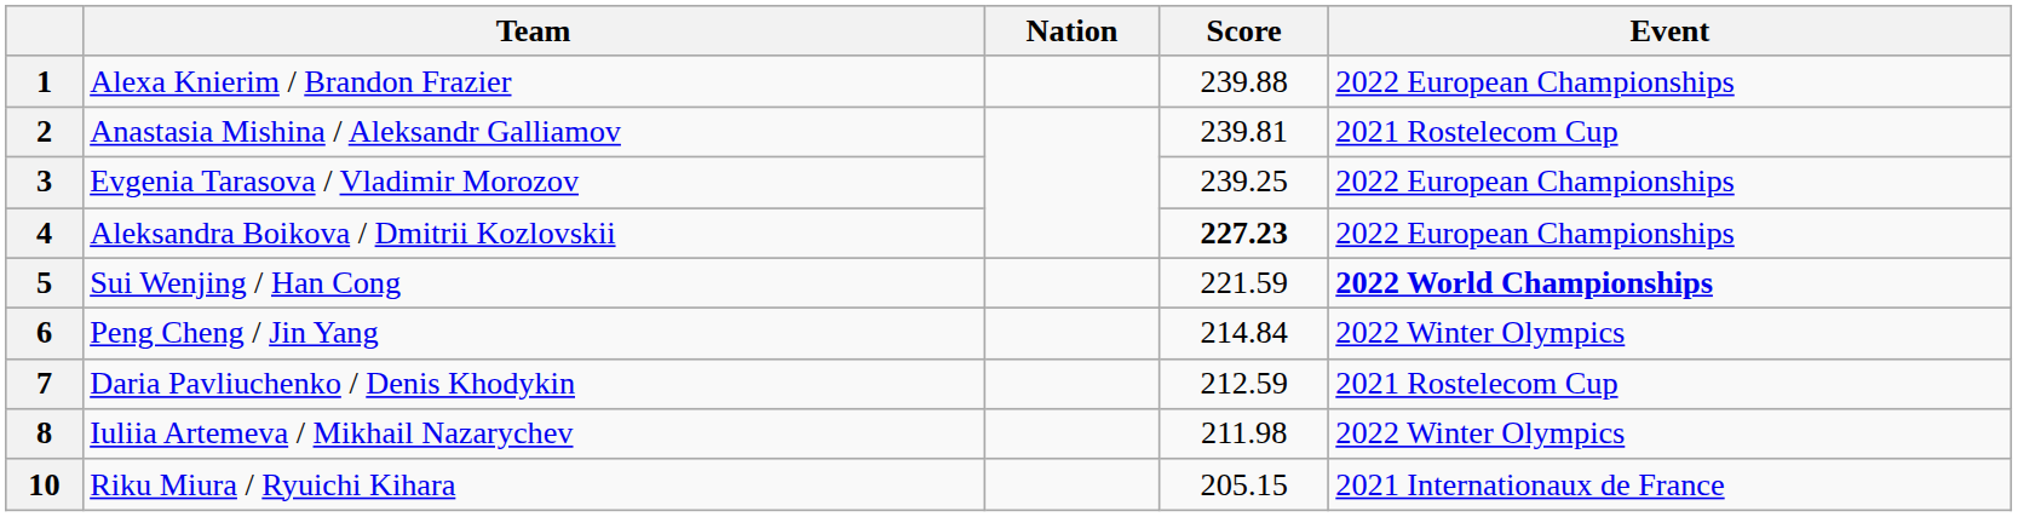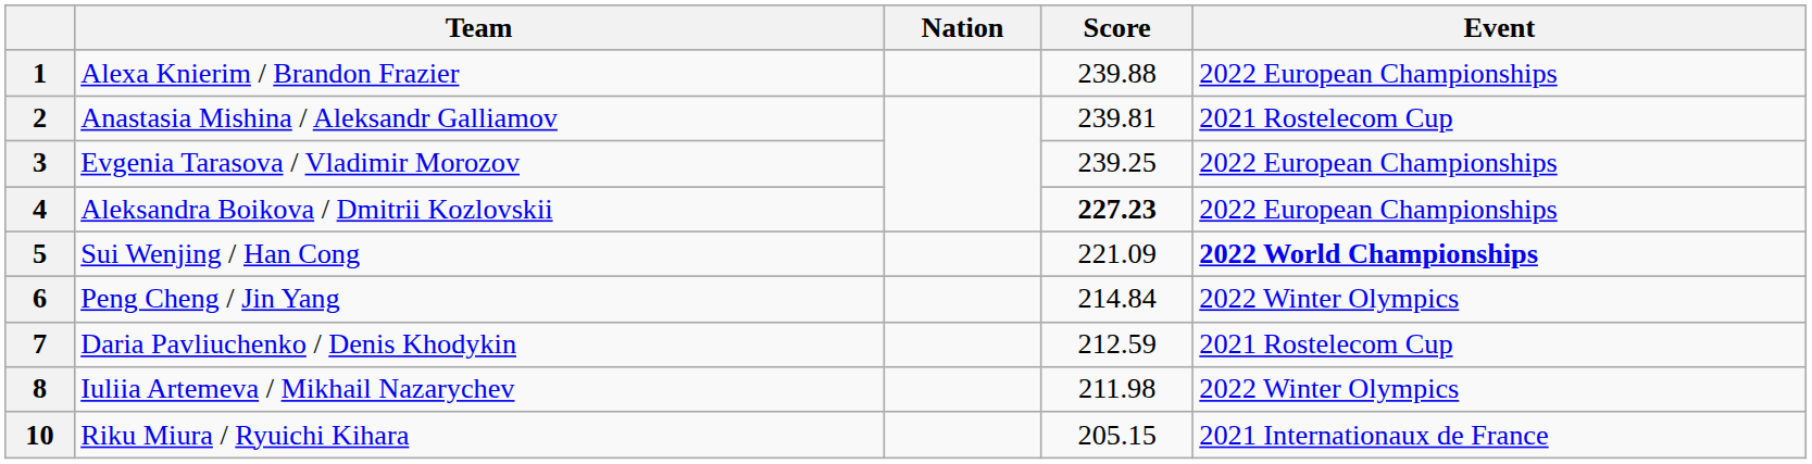5 | Score: 221.59 -> 221.09
